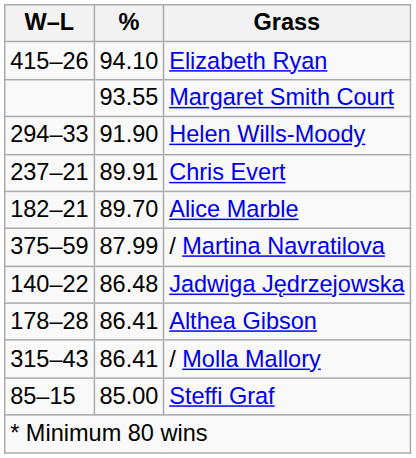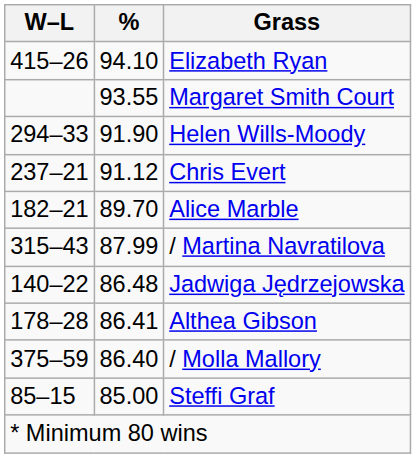Chris Evert | %: 89.91 -> 91.12
/ Martina Navratilova | W–L: 375–59 -> 315–43
/ Molla Mallory | W–L: 315–43 -> 375–59
/ Molla Mallory | %: 86.41 -> 86.40
